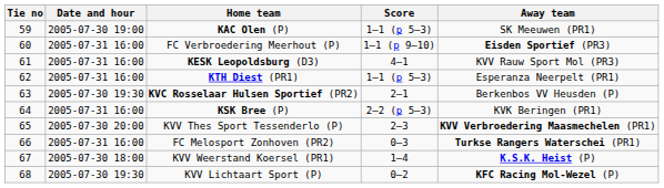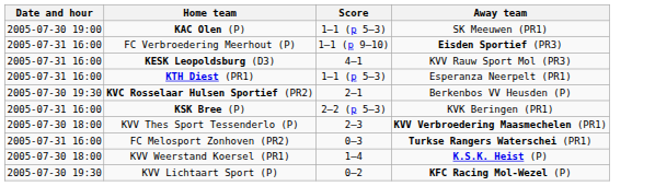- column: Tie no | 59 | 60 | 61 | 62 | 63 | 64 | 65 | 66 | 67 | 68
KVV Thes Sport Tessenderlo (P) | Date and hour: 2005-07-30 20:00 -> 2005-07-30 18:00
